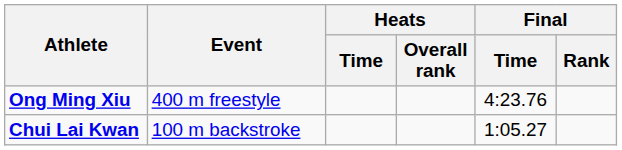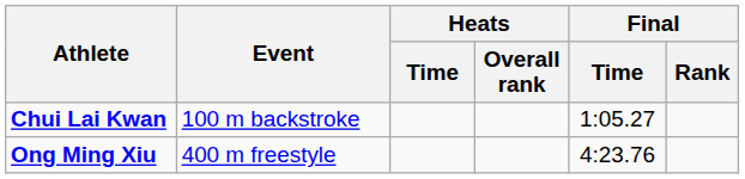rows swapped: Ong Ming Xiu <-> Chui Lai Kwan
